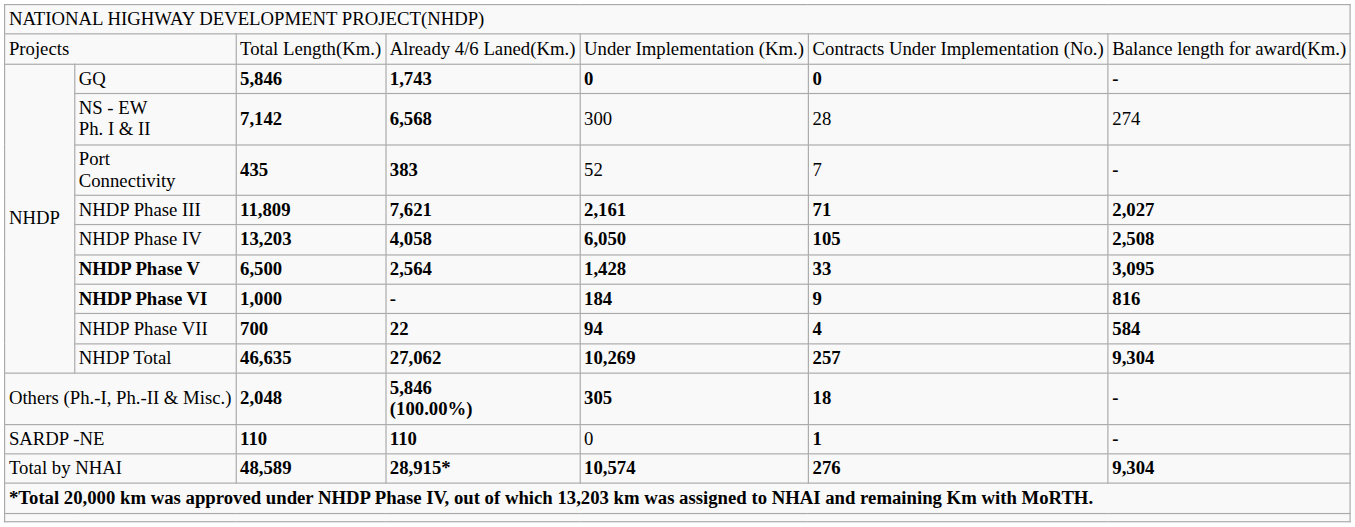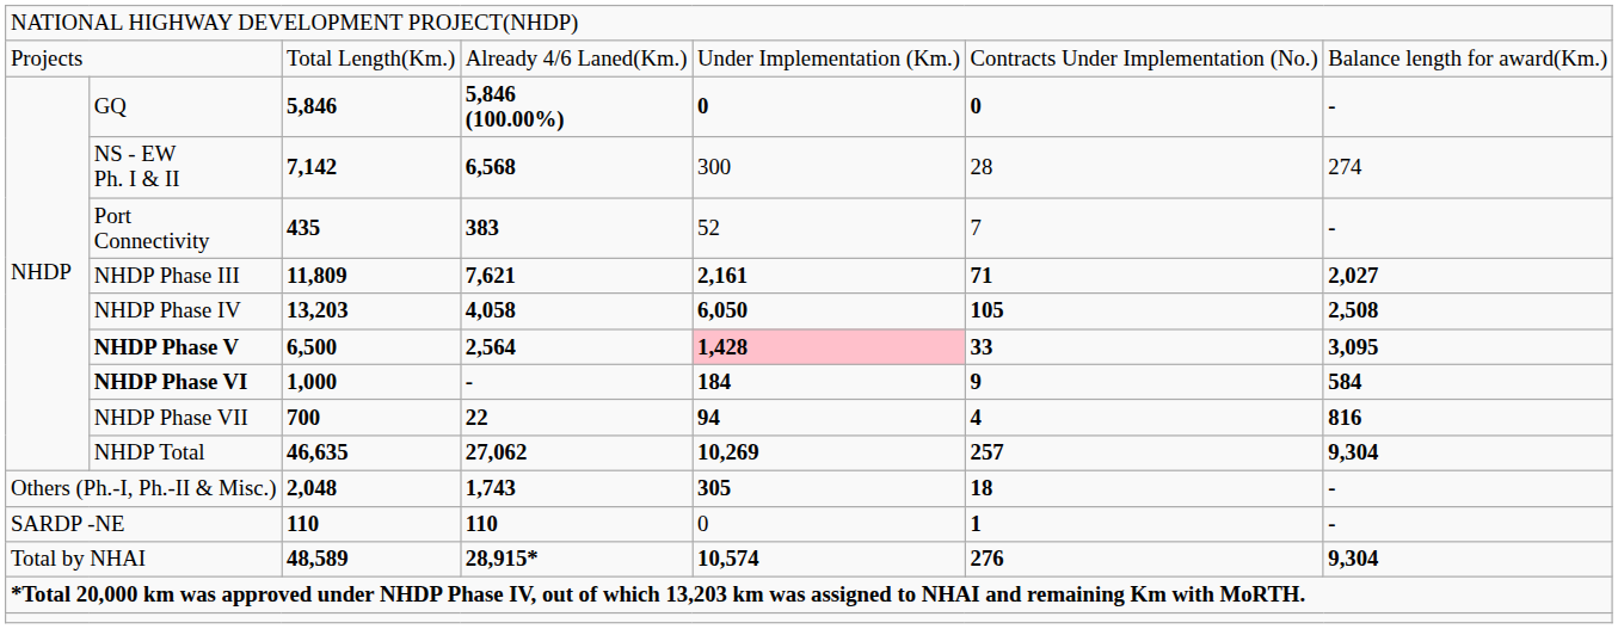GQ | column 4: 1,743 -> 5,846 (100.00%)
NHDP Phase V | column 5: no background -> pink background
NHDP Phase VI | column 7: 816 -> 584
NHDP Phase VII | column 7: 584 -> 816
Others (Ph.-I, Ph.-II & Misc.) | column 4: 5,846 (100.00%) -> 1,743
